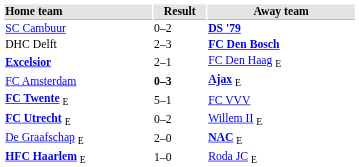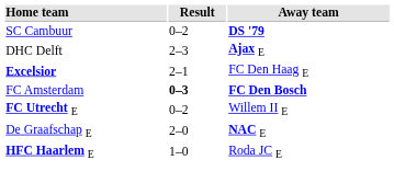DHC Delft | Away team: FC Den Bosch -> Ajax E
FC Amsterdam | Away team: Ajax E -> FC Den Bosch
- row: FC Twente E | 5–1 | FC VVV
